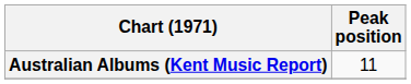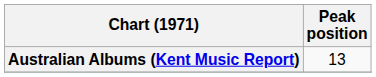Australian Albums (Kent Music Report) | Peak position: 11 -> 13
